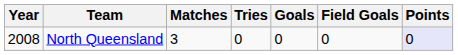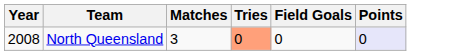- column: Goals | 0
North Queensland | Tries: no background -> lightsalmon background
